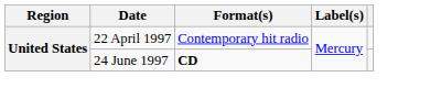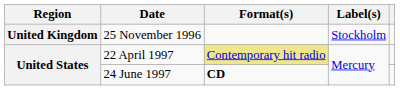+ row: United Kingdom | 25 November 1996 | Stockholm
22 April 1997 | Format(s): no background -> khaki background
